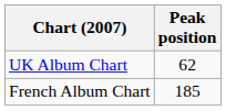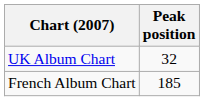UK Album Chart | Peak position: 62 -> 32
